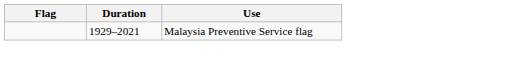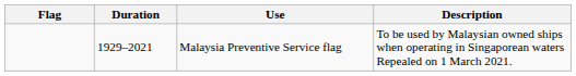+ column: Description | To be used by Malaysian owned ships when operating in Singaporean waters Repealed on 1 March 2021.
